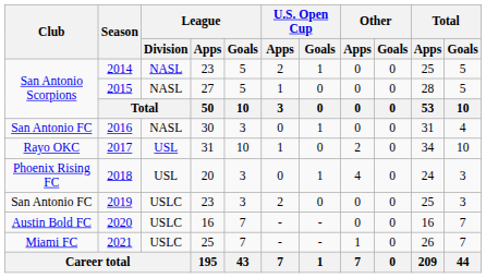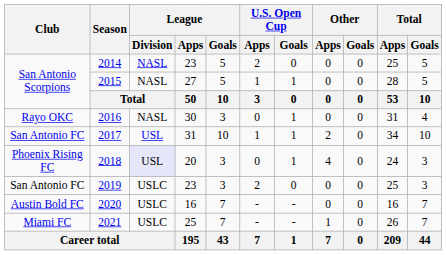2014 | U.S. Open Cup / Goals: 1 -> 0
2015 | U.S. Open Cup / Goals: 0 -> 1
2016 | Club: San Antonio FC -> Rayo OKC
2017 | Club: Rayo OKC -> San Antonio FC
2017 | U.S. Open Cup / Goals: 0 -> 1
2018 | League / Division: no background -> lavender background
